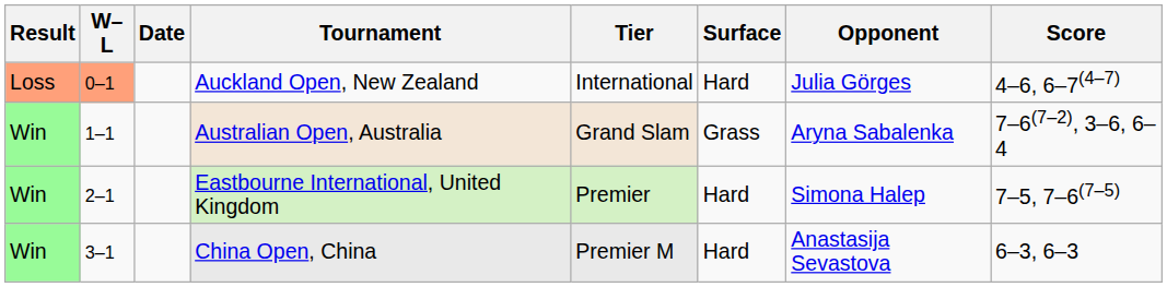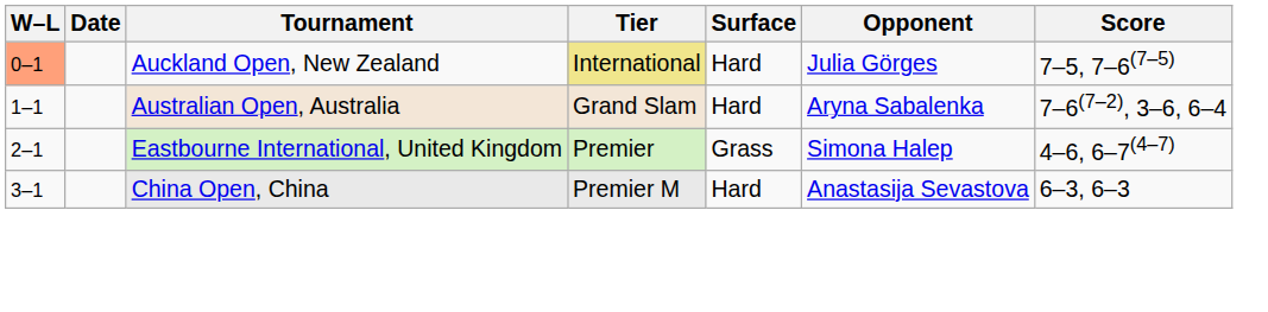- column: Result | Loss | Win | Win | Win
Auckland Open, New Zealand | Tier: no background -> khaki background
Auckland Open, New Zealand | Score: 4–6, 6–7(4–7) -> 7–5, 7–6(7–5)
Australian Open, Australia | Surface: Grass -> Hard
Eastbourne International, United Kingdom | Surface: Hard -> Grass
Eastbourne International, United Kingdom | Score: 7–5, 7–6(7–5) -> 4–6, 6–7(4–7)
